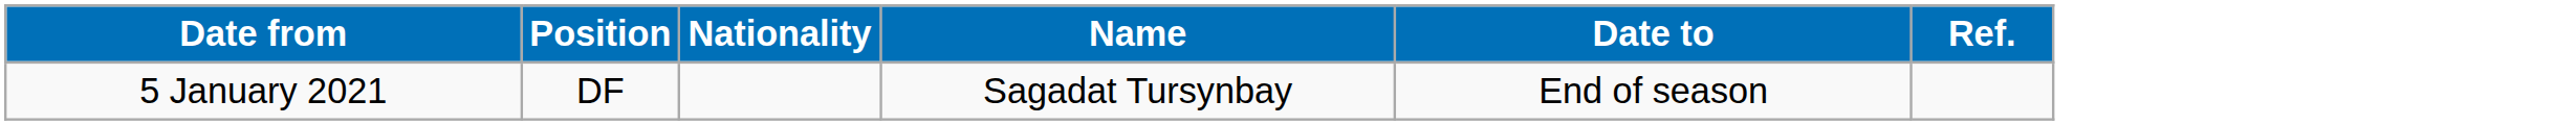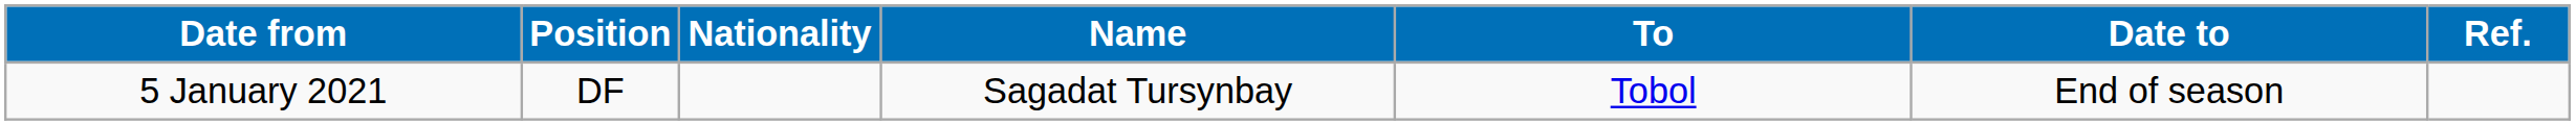+ column: To | Tobol
